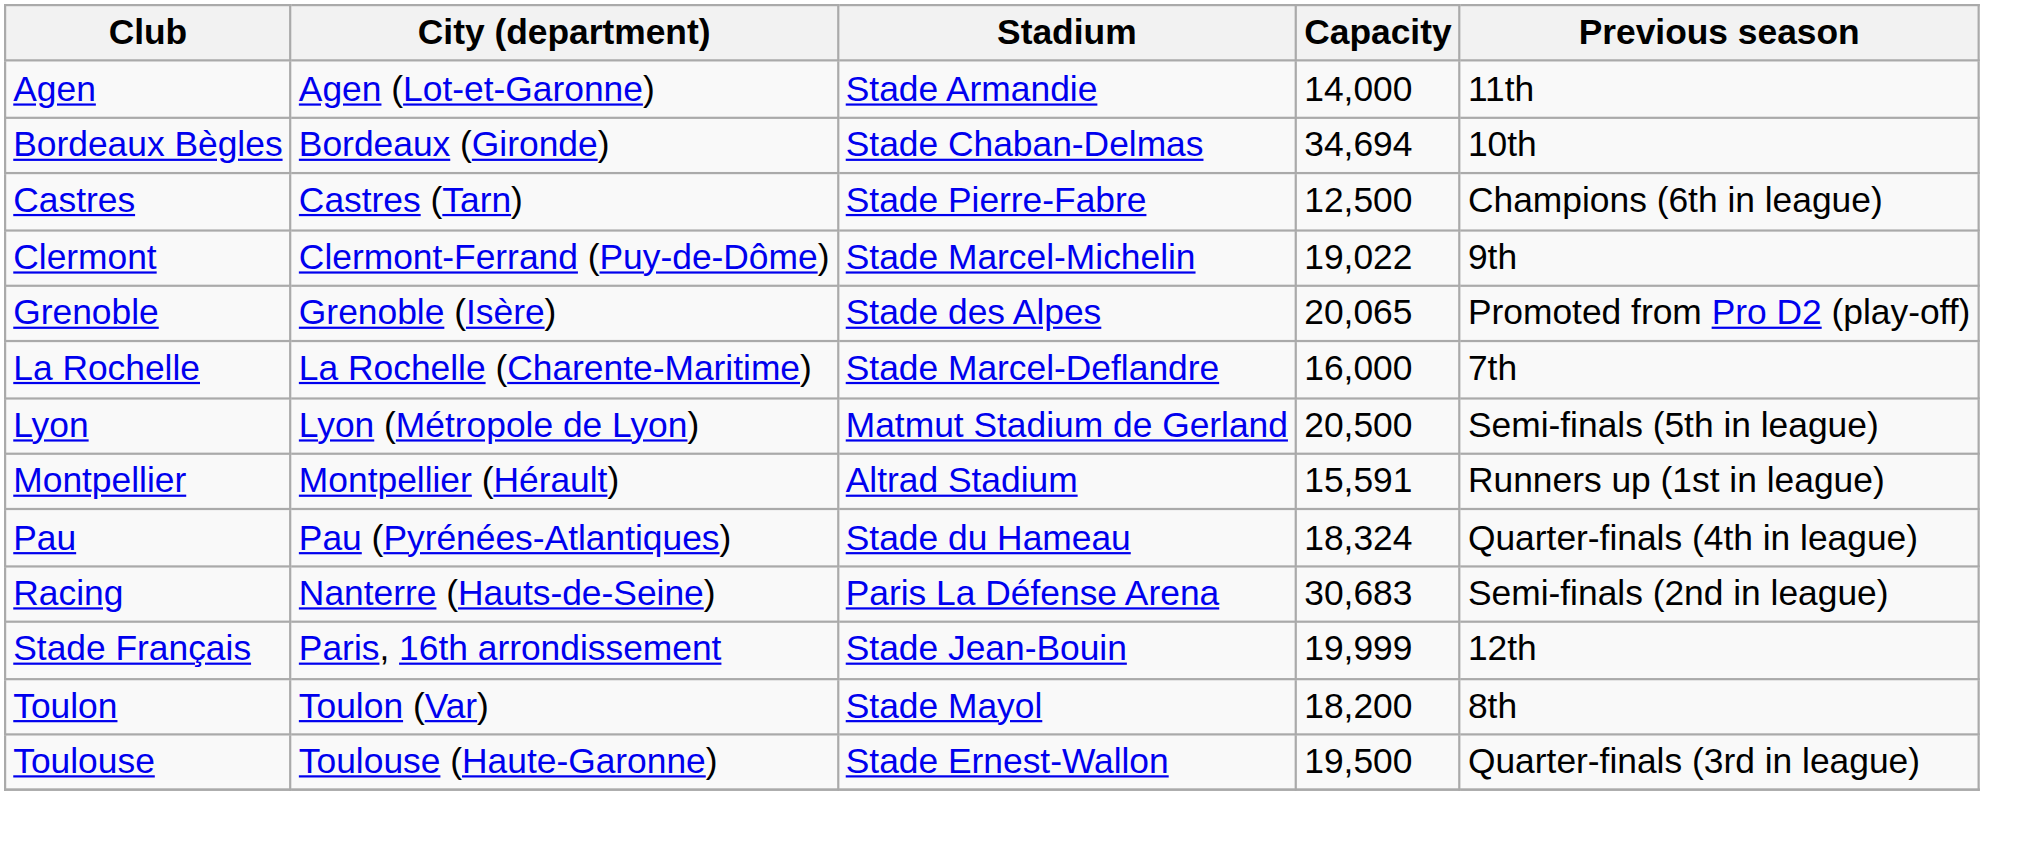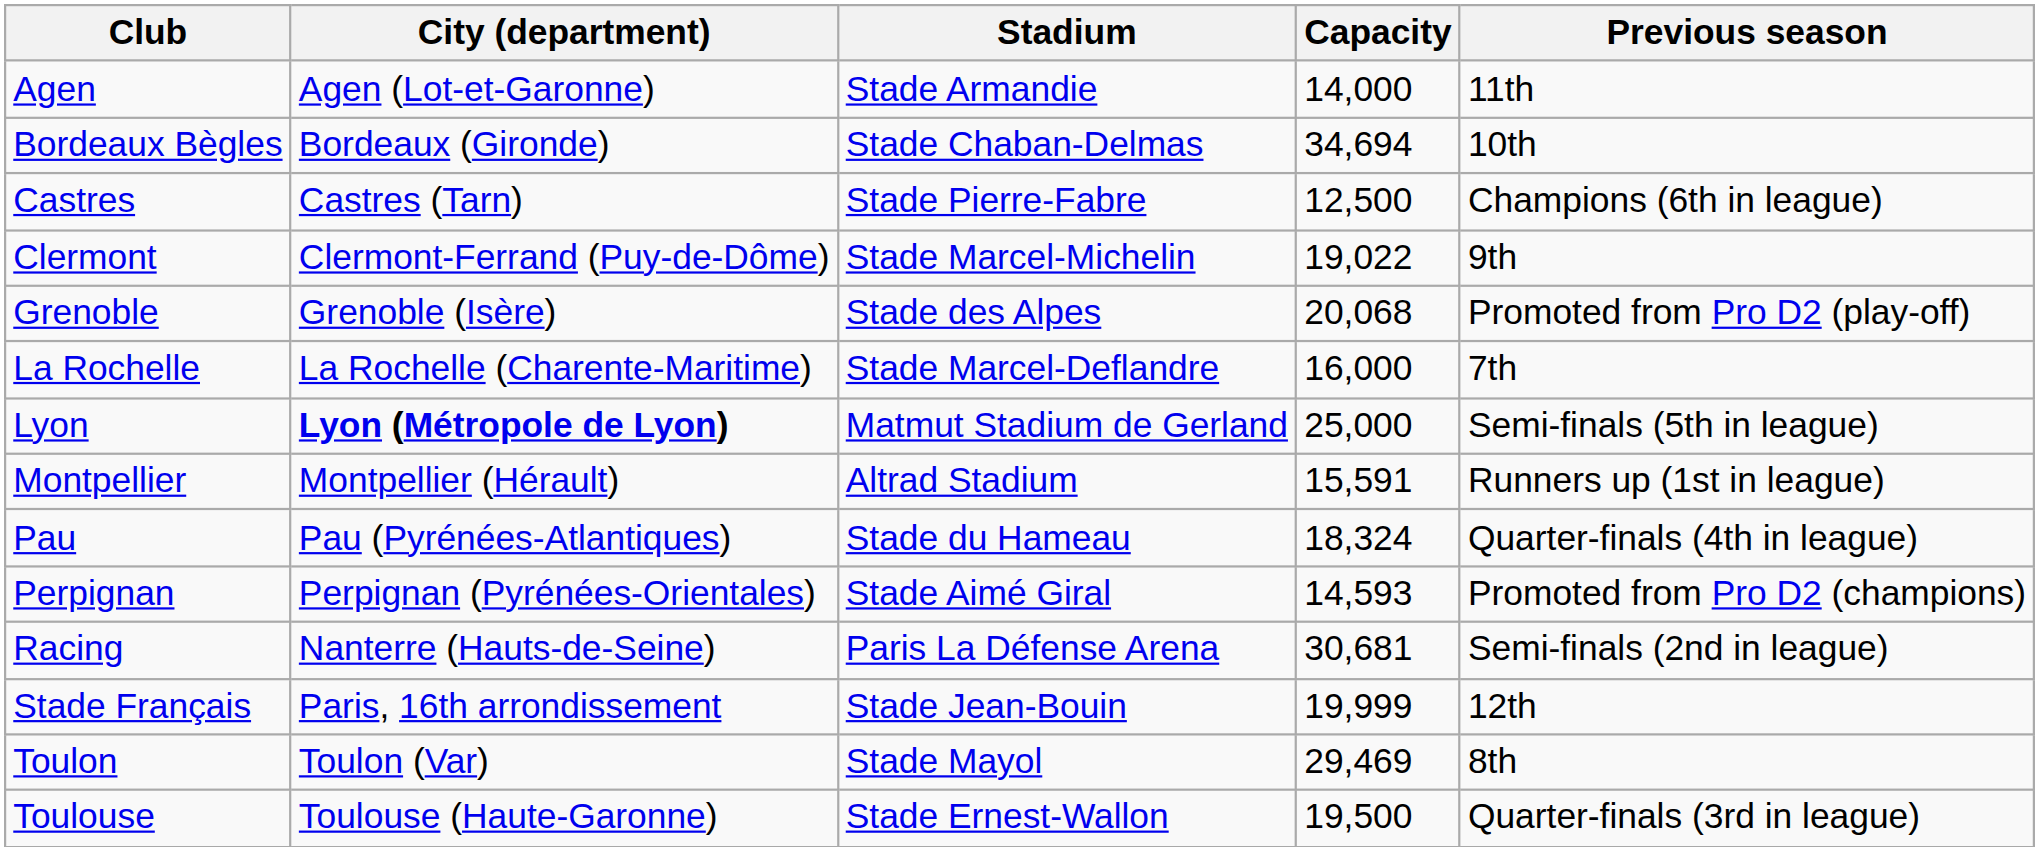Grenoble | Capacity: 20,065 -> 20,068
Lyon | City (department): normal -> bold
Lyon | Capacity: 20,500 -> 25,000
+ row: Perpignan | Perpignan (Pyrénées-Orientales) | Stade Aimé Giral | 14,593 | Promoted from Pro D2 (champions)
Racing | Capacity: 30,683 -> 30,681
Toulon | Capacity: 18,200 -> 29,469
